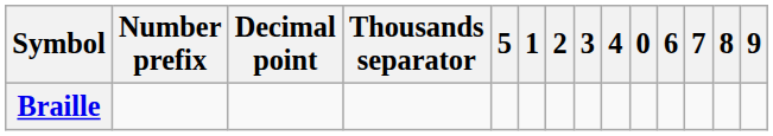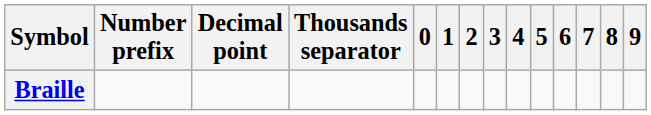columns swapped: 0 <-> 5
